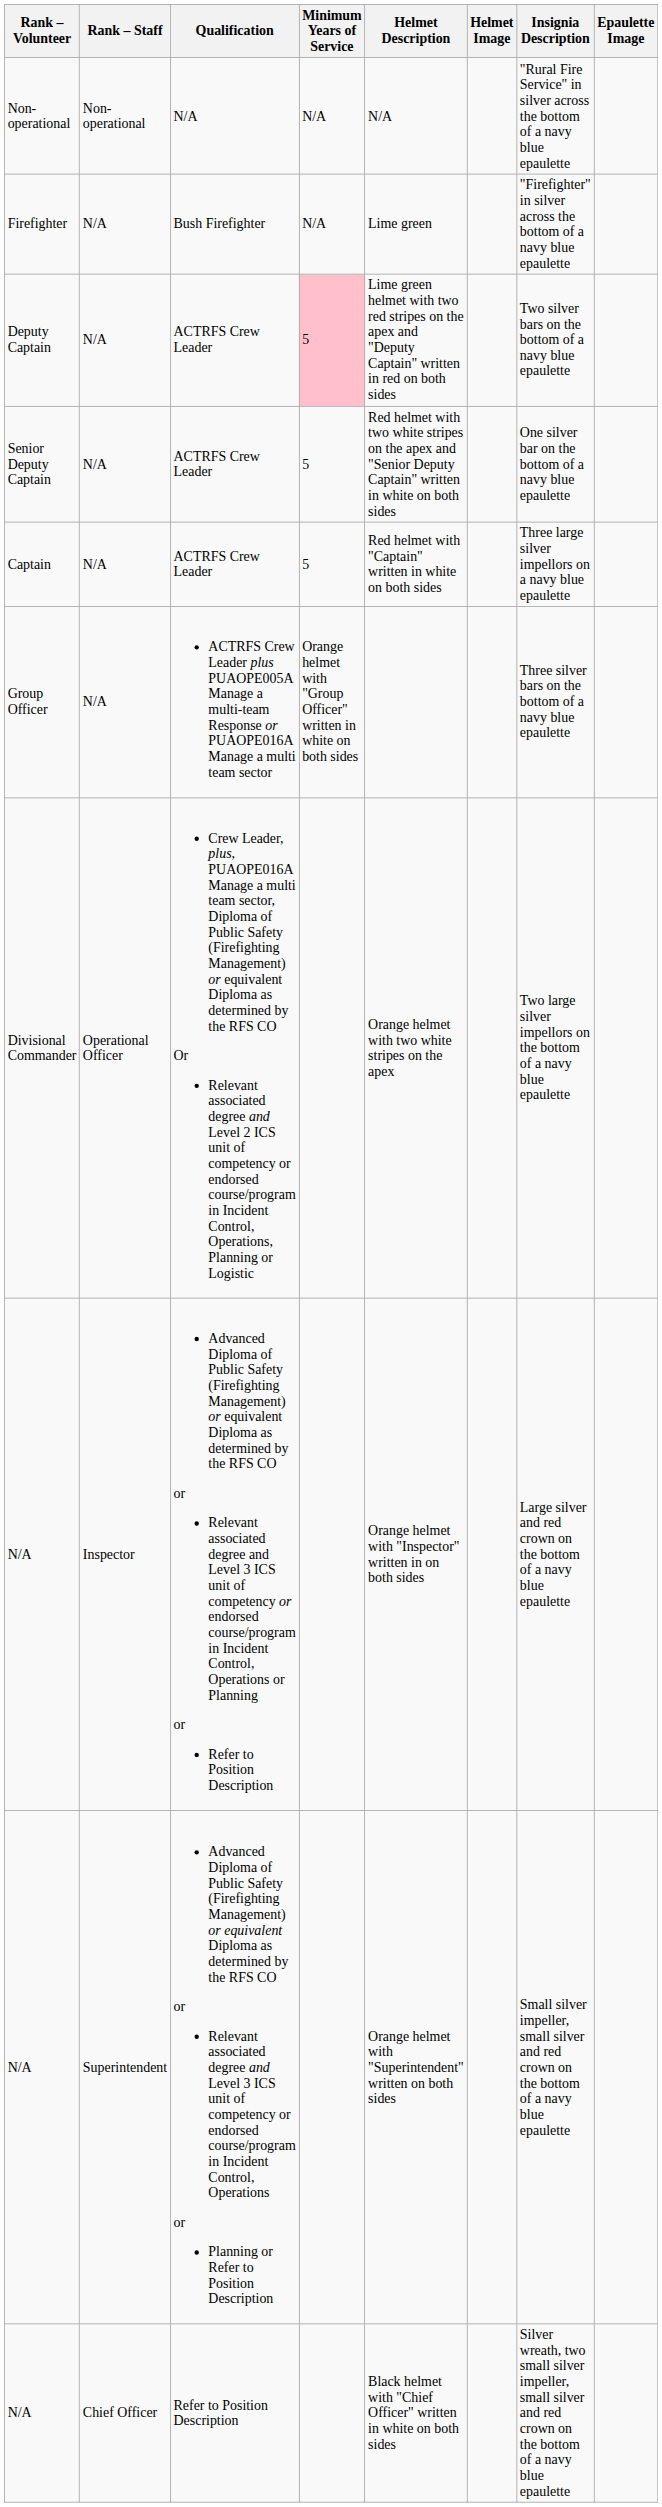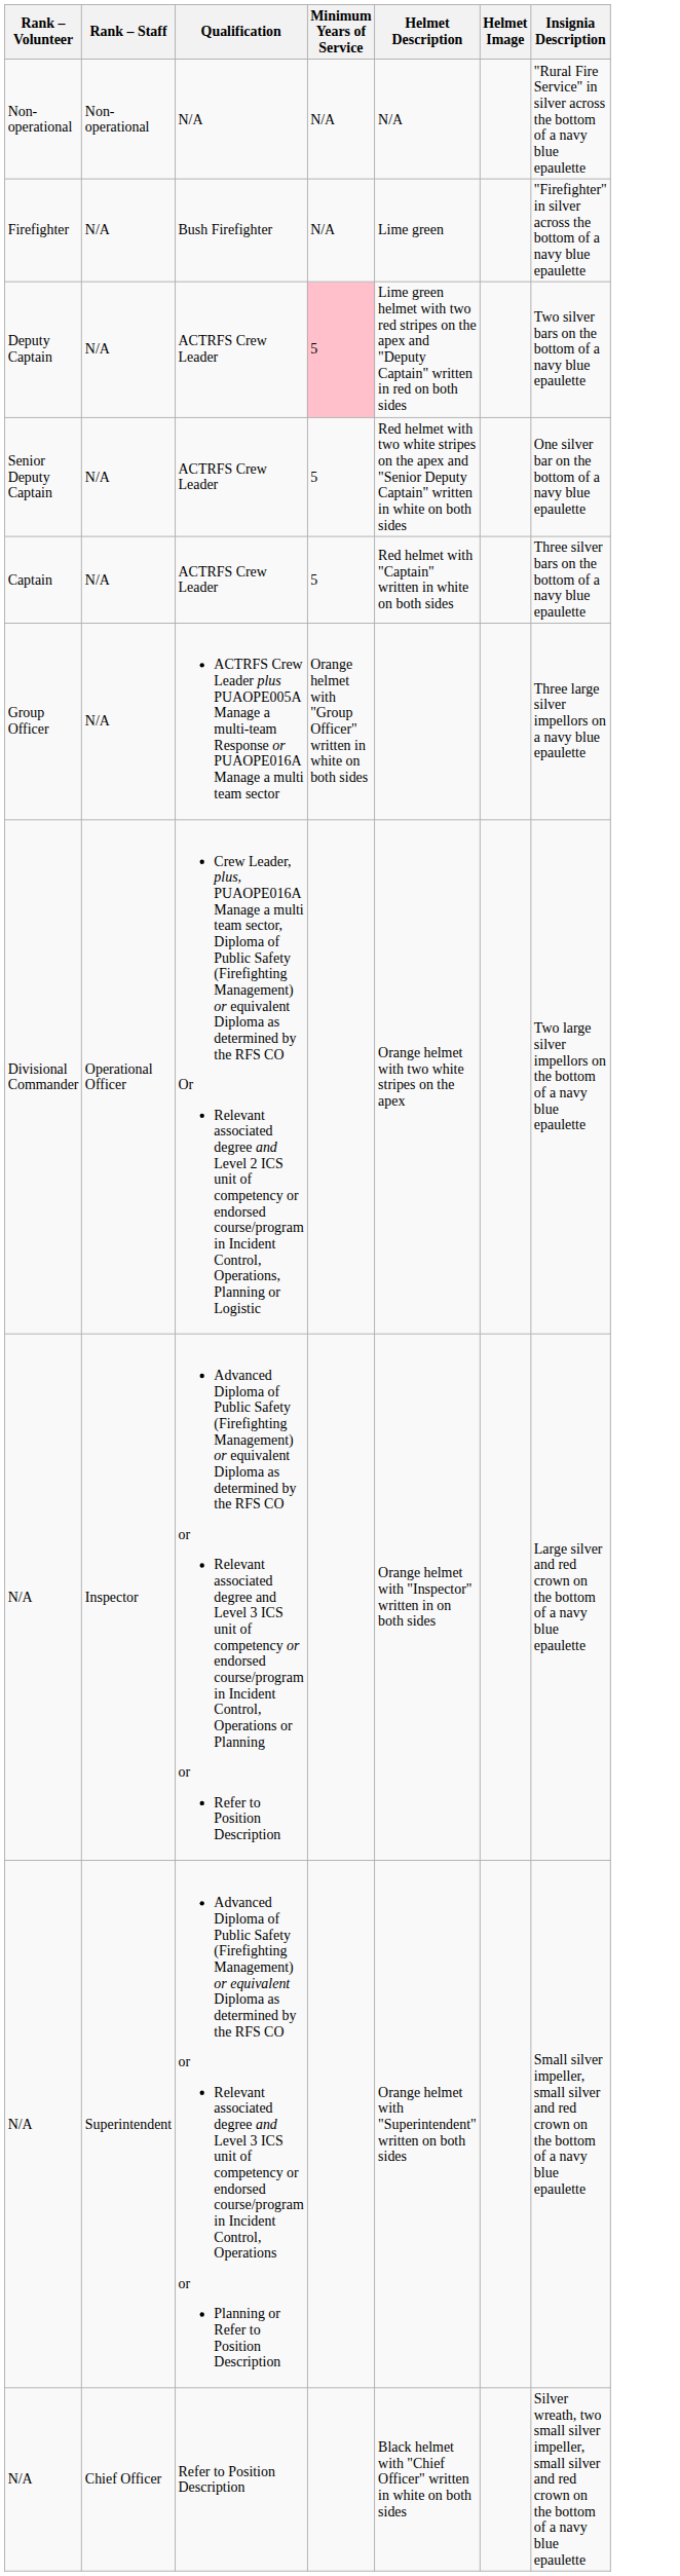- column: Epaulette Image
Captain | Insignia Description: Three large silver impellors on a navy blue epaulette -> Three silver bars on the bottom of a navy blue epaulette
Group Officer | Insignia Description: Three silver bars on the bottom of a navy blue epaulette -> Three large silver impellors on a navy blue epaulette
